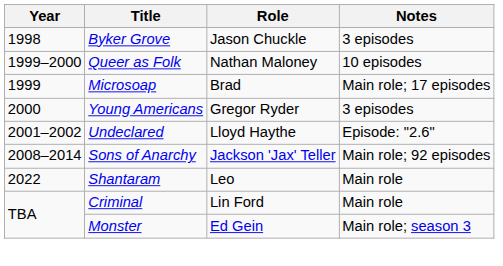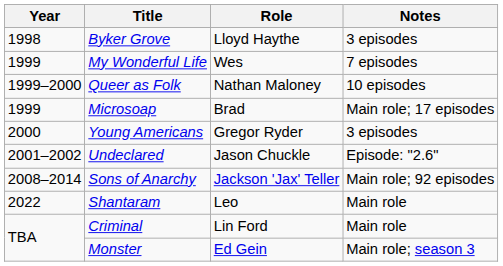Byker Grove | Role: Jason Chuckle -> Lloyd Haythe
+ row: 1999 | My Wonderful Life | Wes | 7 episodes
Undeclared | Role: Lloyd Haythe -> Jason Chuckle
